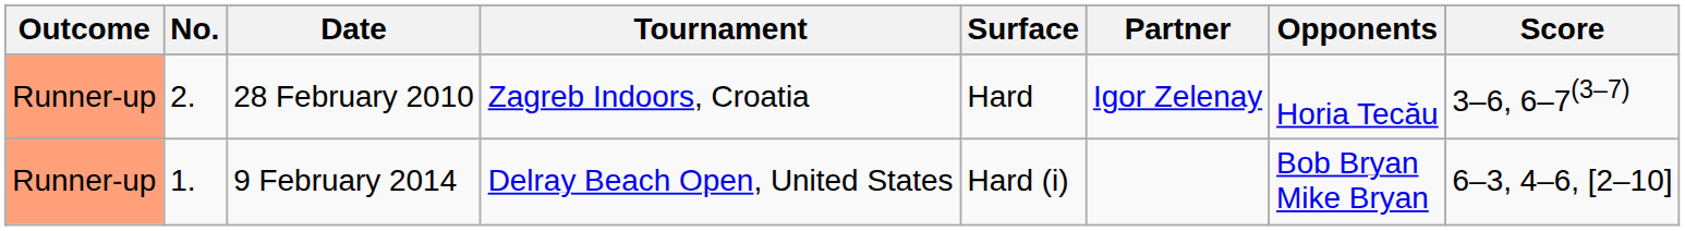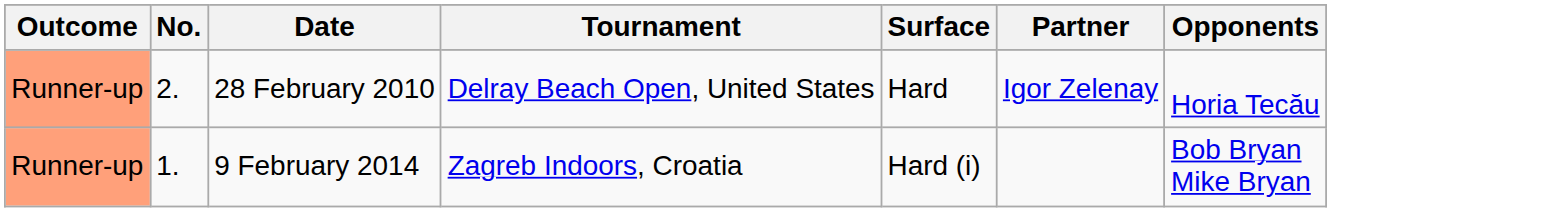- column: Score | 3–6, 6–7(3–7) | 6–3, 4–6, [2–10]
28 February 2010 | Tournament: Zagreb Indoors, Croatia -> Delray Beach Open, United States
9 February 2014 | Tournament: Delray Beach Open, United States -> Zagreb Indoors, Croatia
